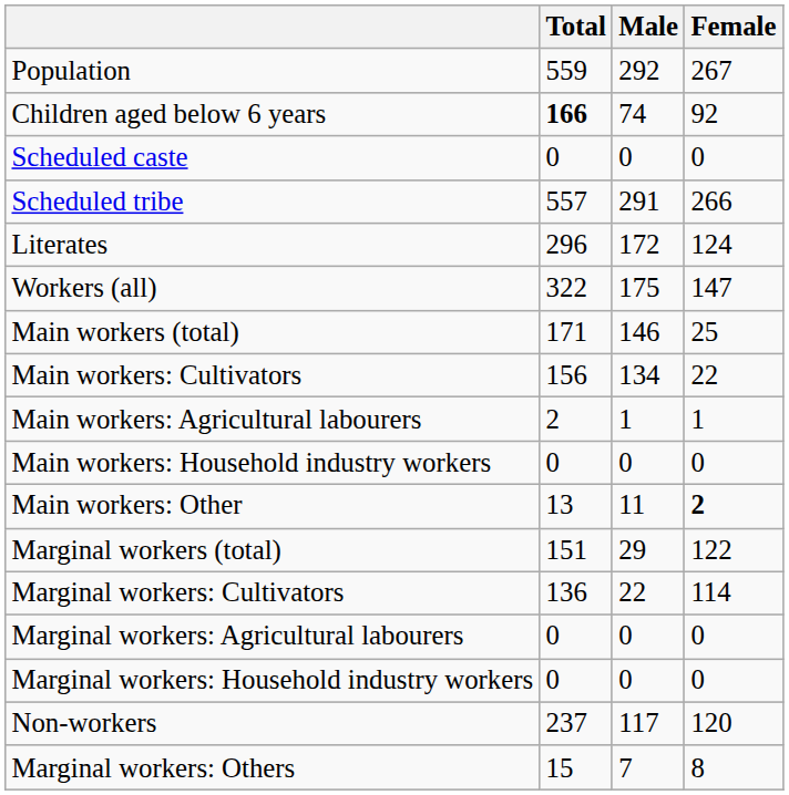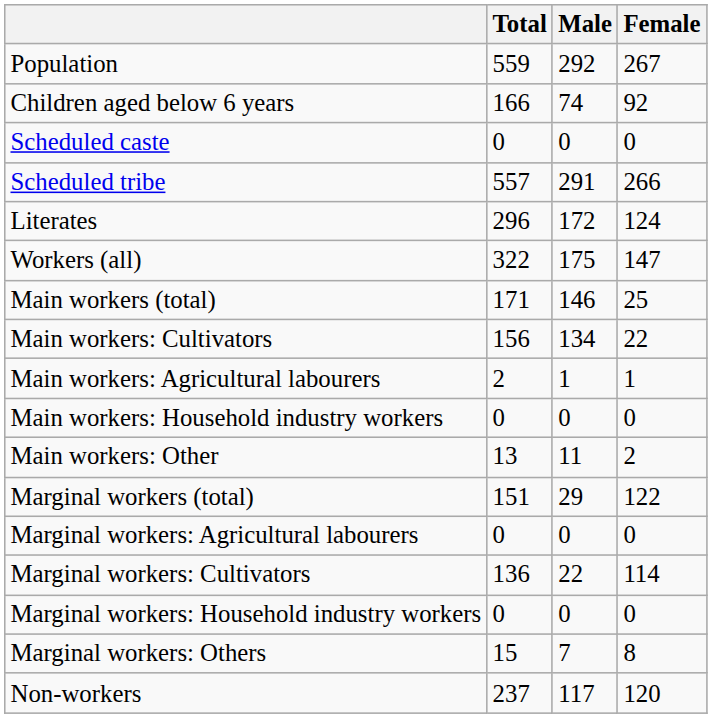Children aged below 6 years | Total: bold -> normal
Main workers: Other | Female: bold -> normal
rows swapped: Marginal workers: Cultivators <-> Marginal workers: Agricultural labourers
rows swapped: Marginal workers: Others <-> Non-workers
